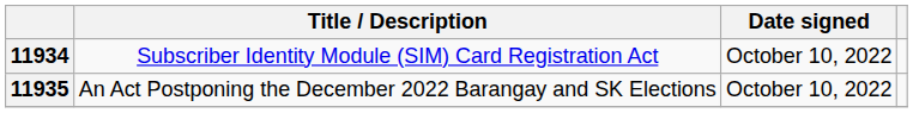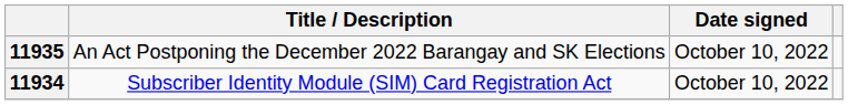rows swapped: 11934 <-> 11935
